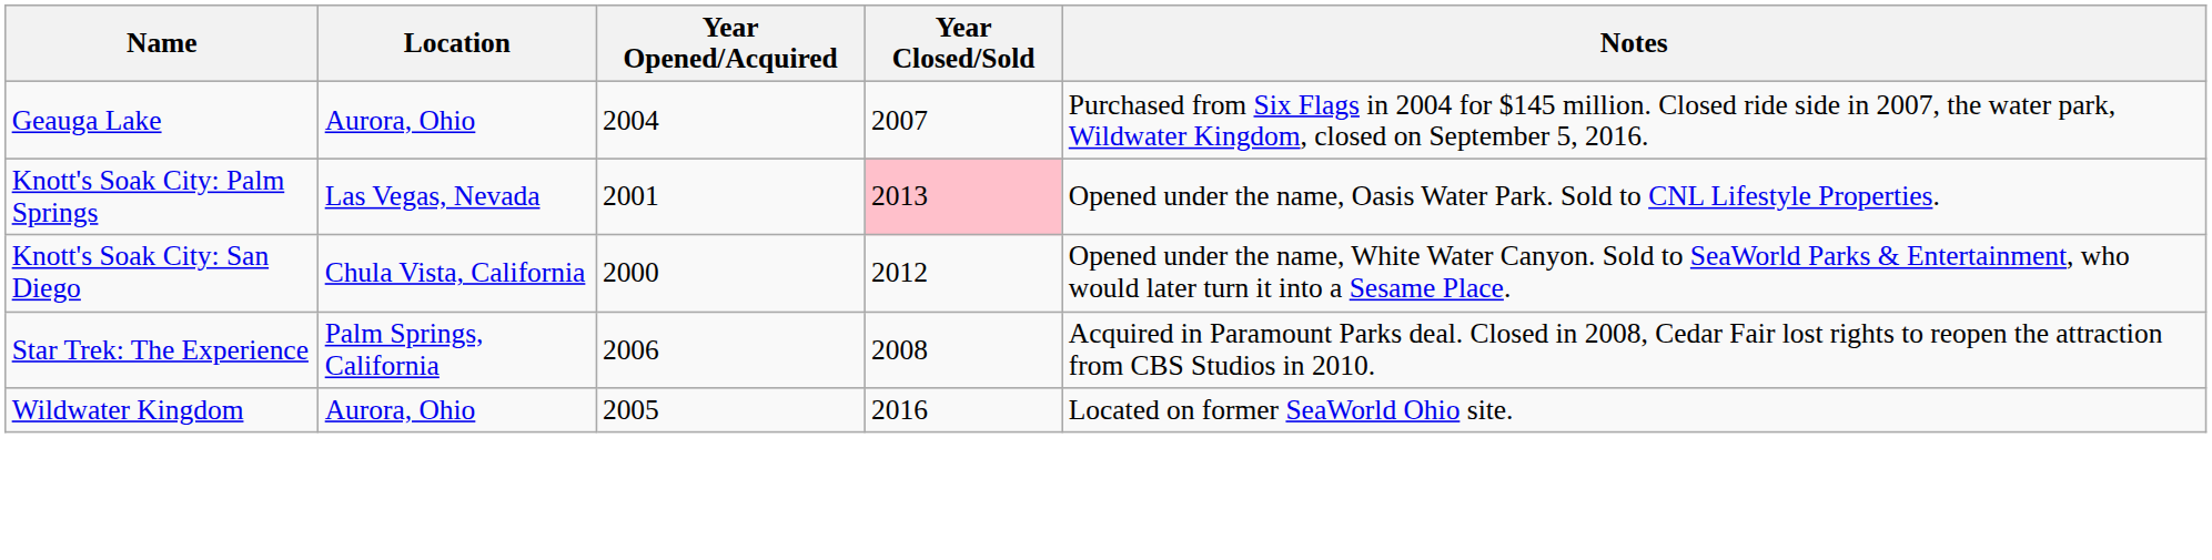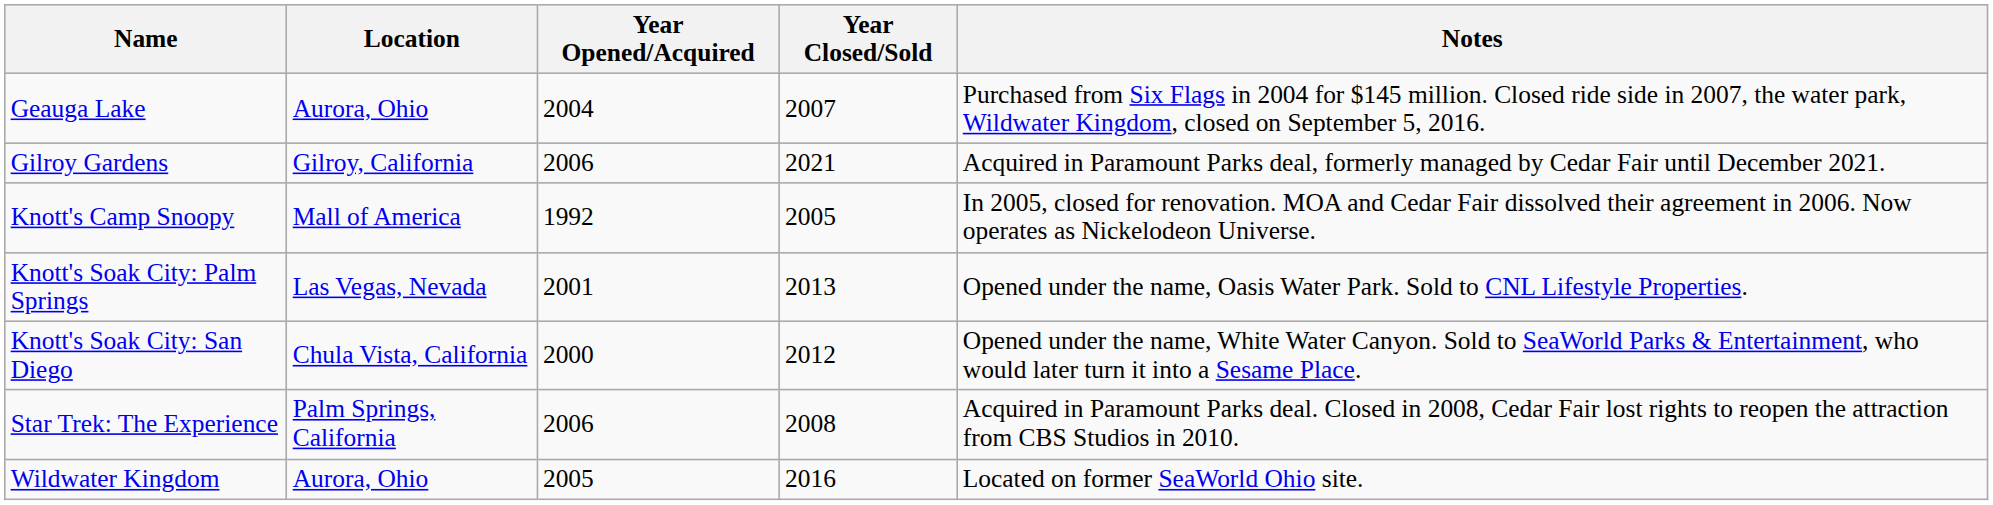+ row: Gilroy Gardens | Gilroy, California | 2006 | 2021 | Acquired in Paramount Parks deal, formerly managed by Cedar Fair until December 2021.
+ row: Knott's Camp Snoopy | Mall of America | 1992 | 2005 | In 2005, closed for renovation. MOA and Cedar Fair dissolved their agreement in 2006. Now operates as Nickelodeon Universe.
Knott's Soak City: Palm Springs | Year Closed/Sold: pink background -> no background
